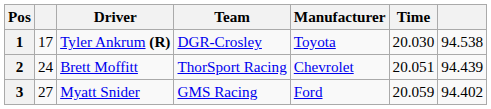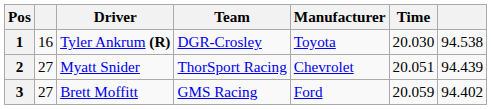1 | column 2: 17 -> 16
2 | column 2: 24 -> 27
2 | Driver: Brett Moffitt -> Myatt Snider
3 | Driver: Myatt Snider -> Brett Moffitt
